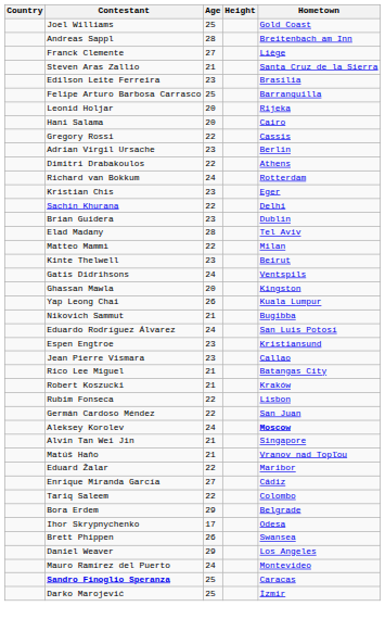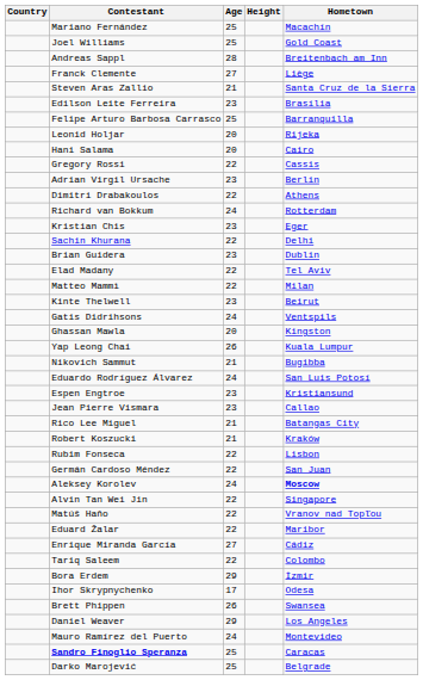+ row: Mariano Fernández | 25 | Macachín
Elad Madany | Age: 28 -> 22
Alvin Tan Wei Jin | Age: 21 -> 22
Matúš Haňo | Age: 21 -> 22
Bora Erdem | Hometown: Belgrade -> İzmir
Darko Marojević | Hometown: İzmir -> Belgrade
